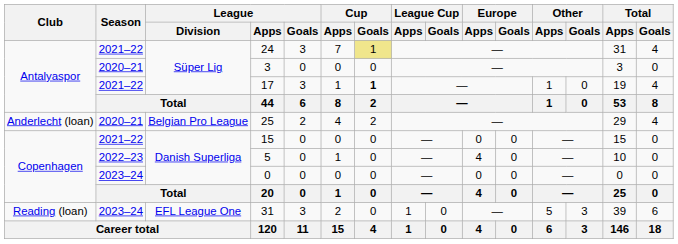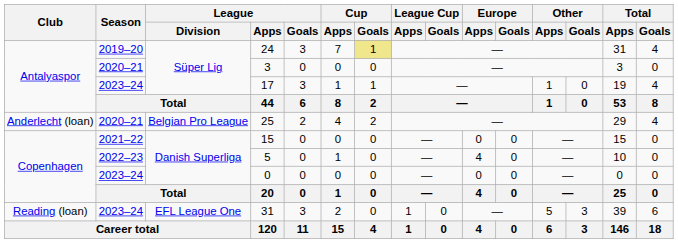24 | Season: 2021–22 -> 2019–20
17 | Season: 2021–22 -> 2023–24
17 | Cup / Goals: bold -> normal
